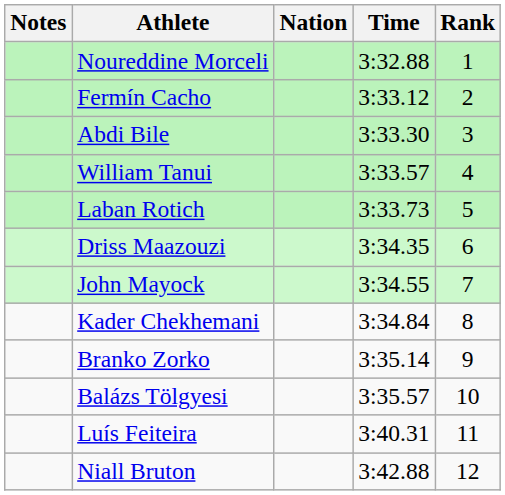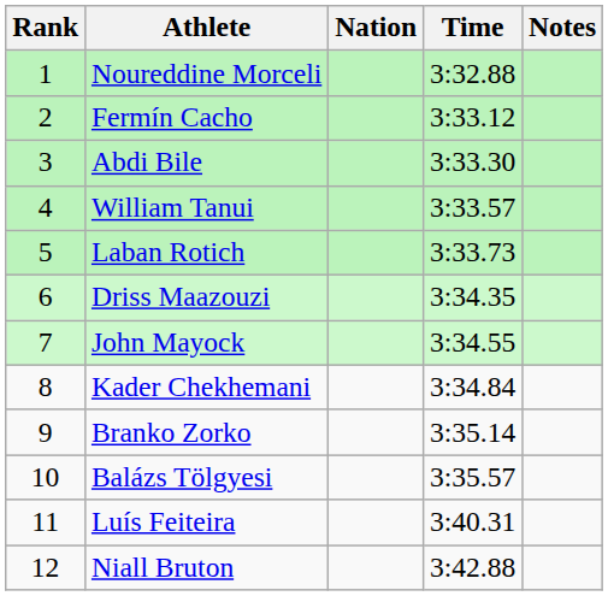columns swapped: Rank <-> Notes
